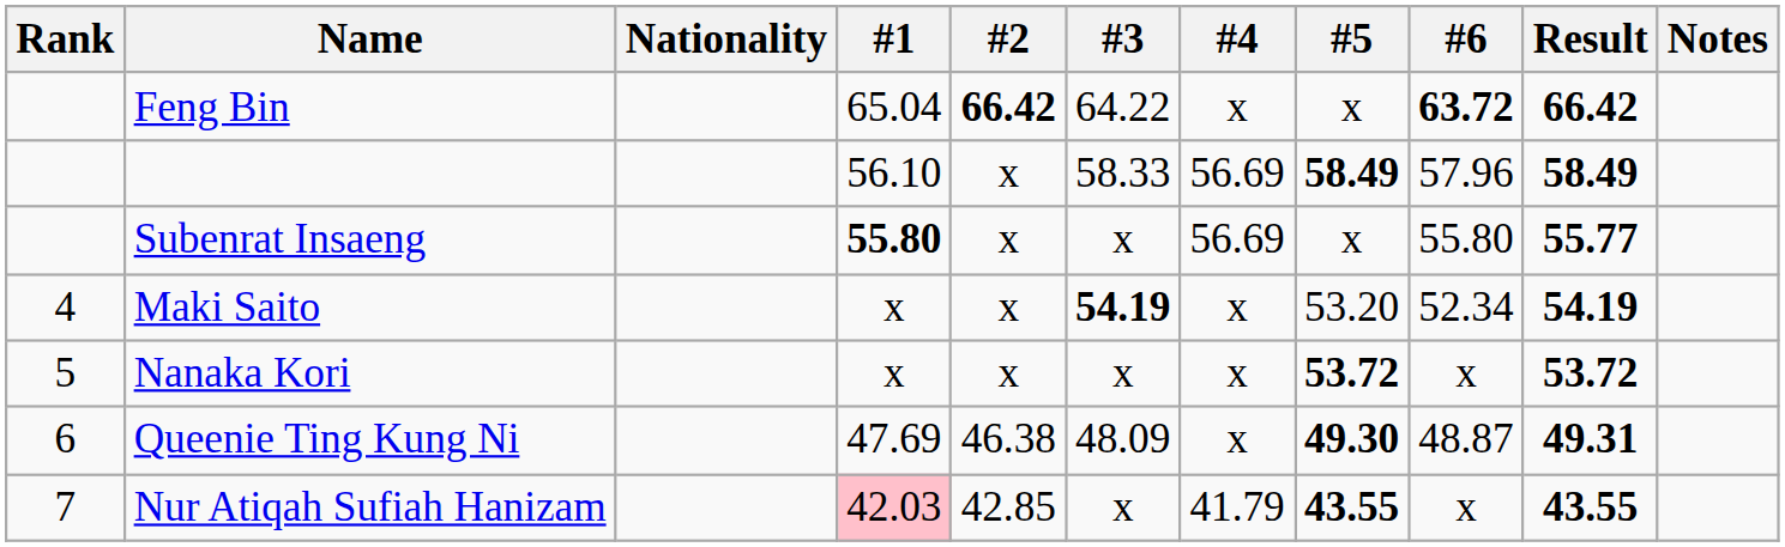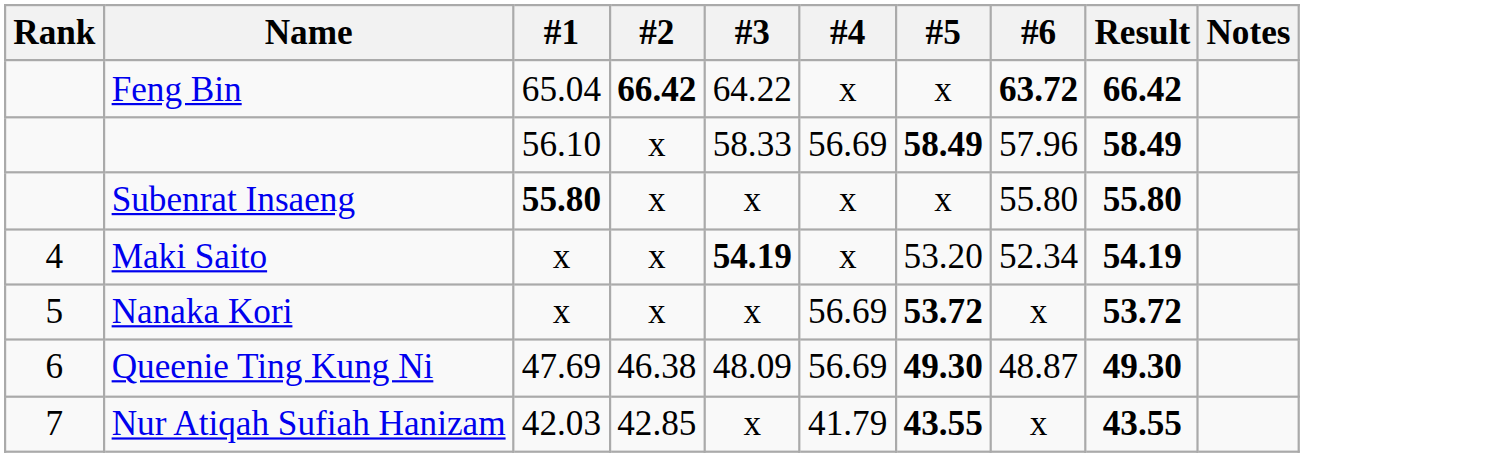- column: Nationality
Subenrat Insaeng | #4: 56.69 -> x
Subenrat Insaeng | Result: 55.77 -> 55.80
Nanaka Kori | #4: x -> 56.69
Queenie Ting Kung Ni | #4: x -> 56.69
Queenie Ting Kung Ni | Result: 49.31 -> 49.30
Nur Atiqah Sufiah Hanizam | #1: pink background -> no background
